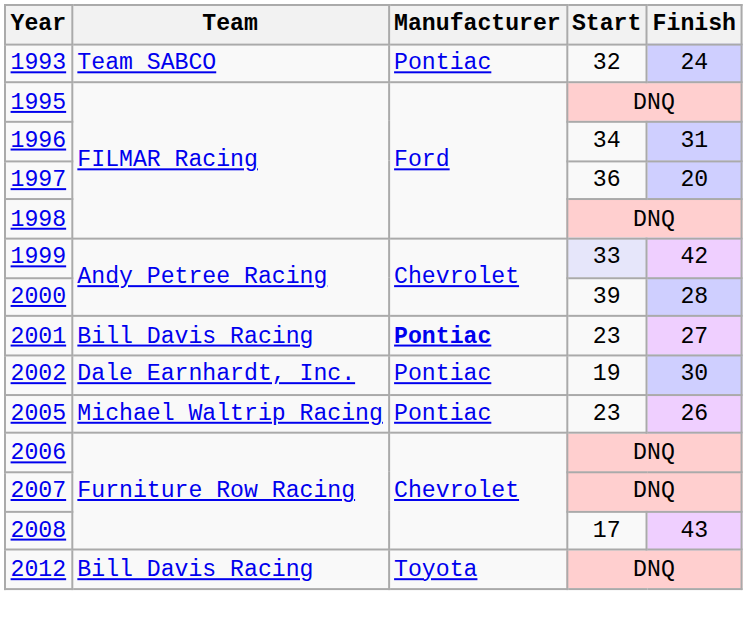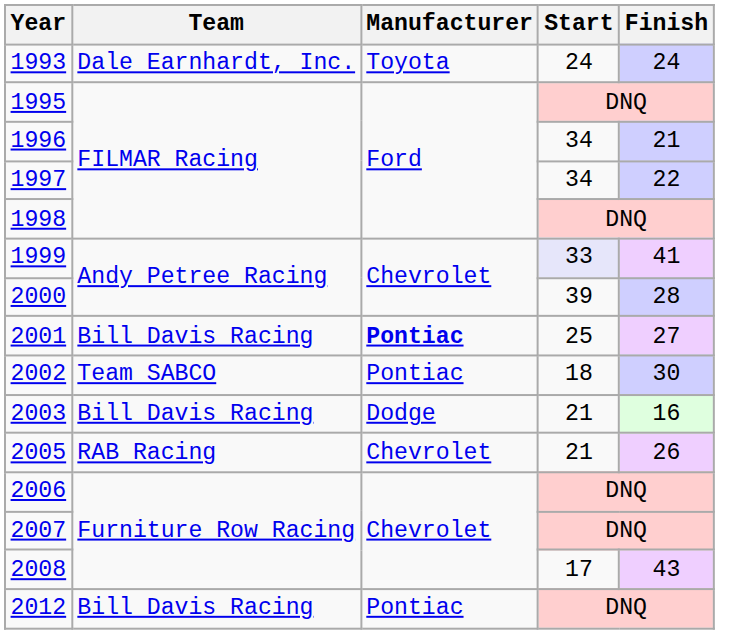1993 | Team: Team SABCO -> Dale Earnhardt, Inc.
1993 | Manufacturer: Pontiac -> Toyota
1993 | Start: 32 -> 24
1996 | Finish: 31 -> 21
1997 | Start: 36 -> 34
1997 | Finish: 20 -> 22
1999 | Finish: 42 -> 41
2001 | Start: 23 -> 25
2002 | Team: Dale Earnhardt, Inc. -> Team SABCO
2002 | Start: 19 -> 18
+ row: 2003 | Bill Davis Racing | Dodge | 21 | 16
2005 | Team: Michael Waltrip Racing -> RAB Racing
2005 | Manufacturer: Pontiac -> Chevrolet
2005 | Start: 23 -> 21
2012 | Manufacturer: Toyota -> Pontiac
